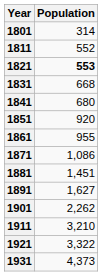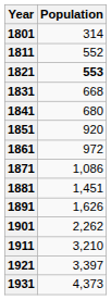1861 | Population: 955 -> 972
1891 | Population: 1,627 -> 1,626
1921 | Population: 3,322 -> 3,397
